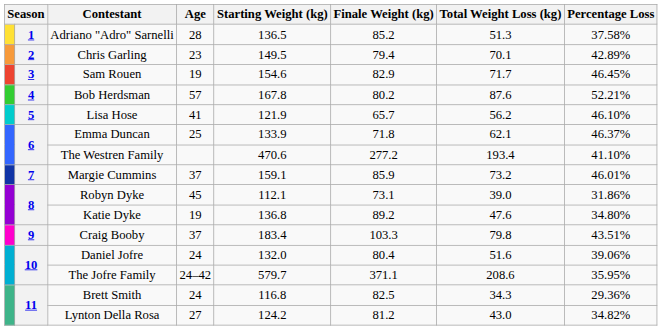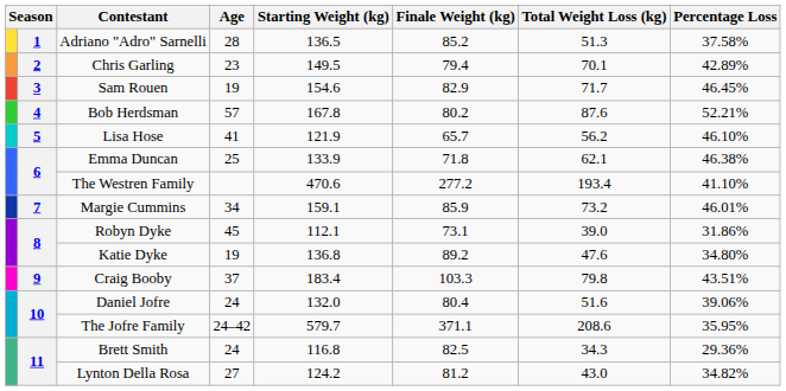Emma Duncan | Percentage Loss: 46.37% -> 46.38%
Margie Cummins | Age: 37 -> 34
